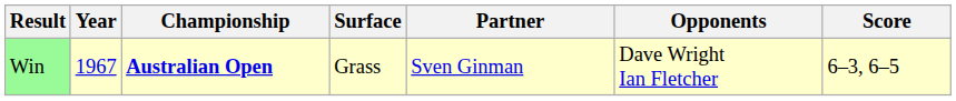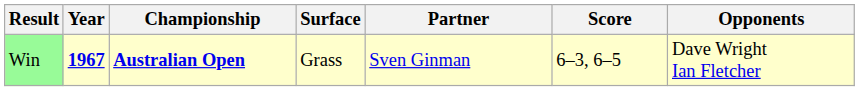columns swapped: Opponents <-> Score
Win | Year: normal -> bold
